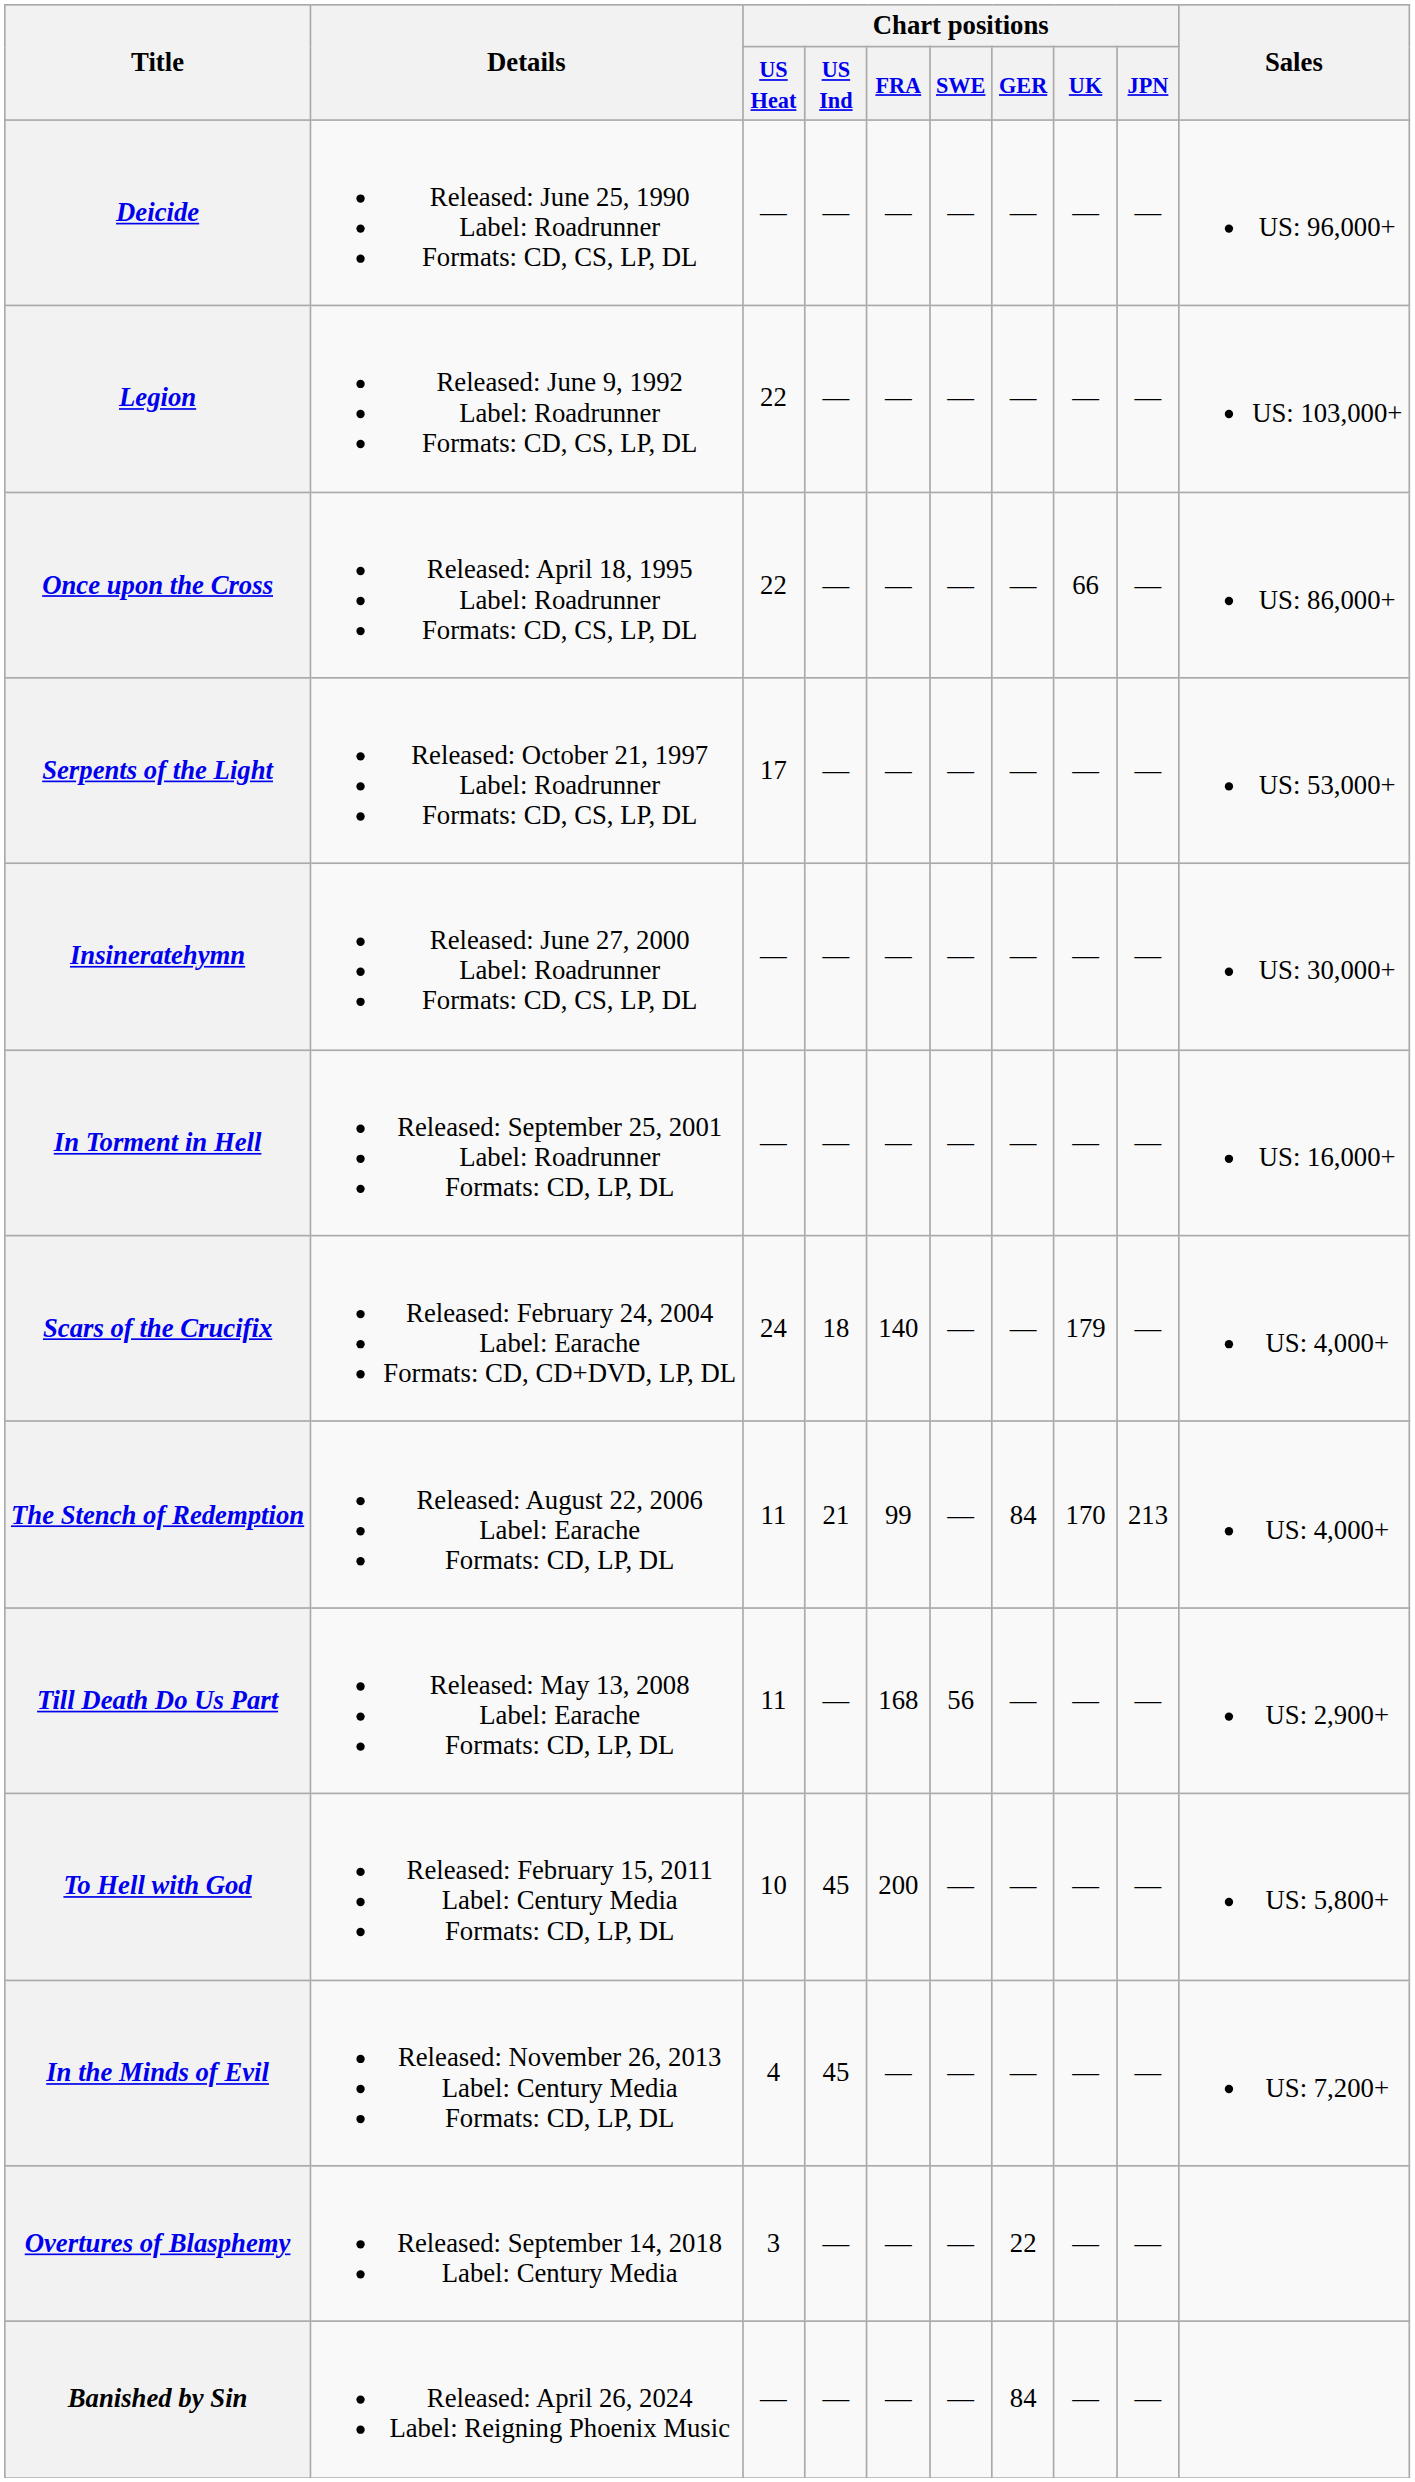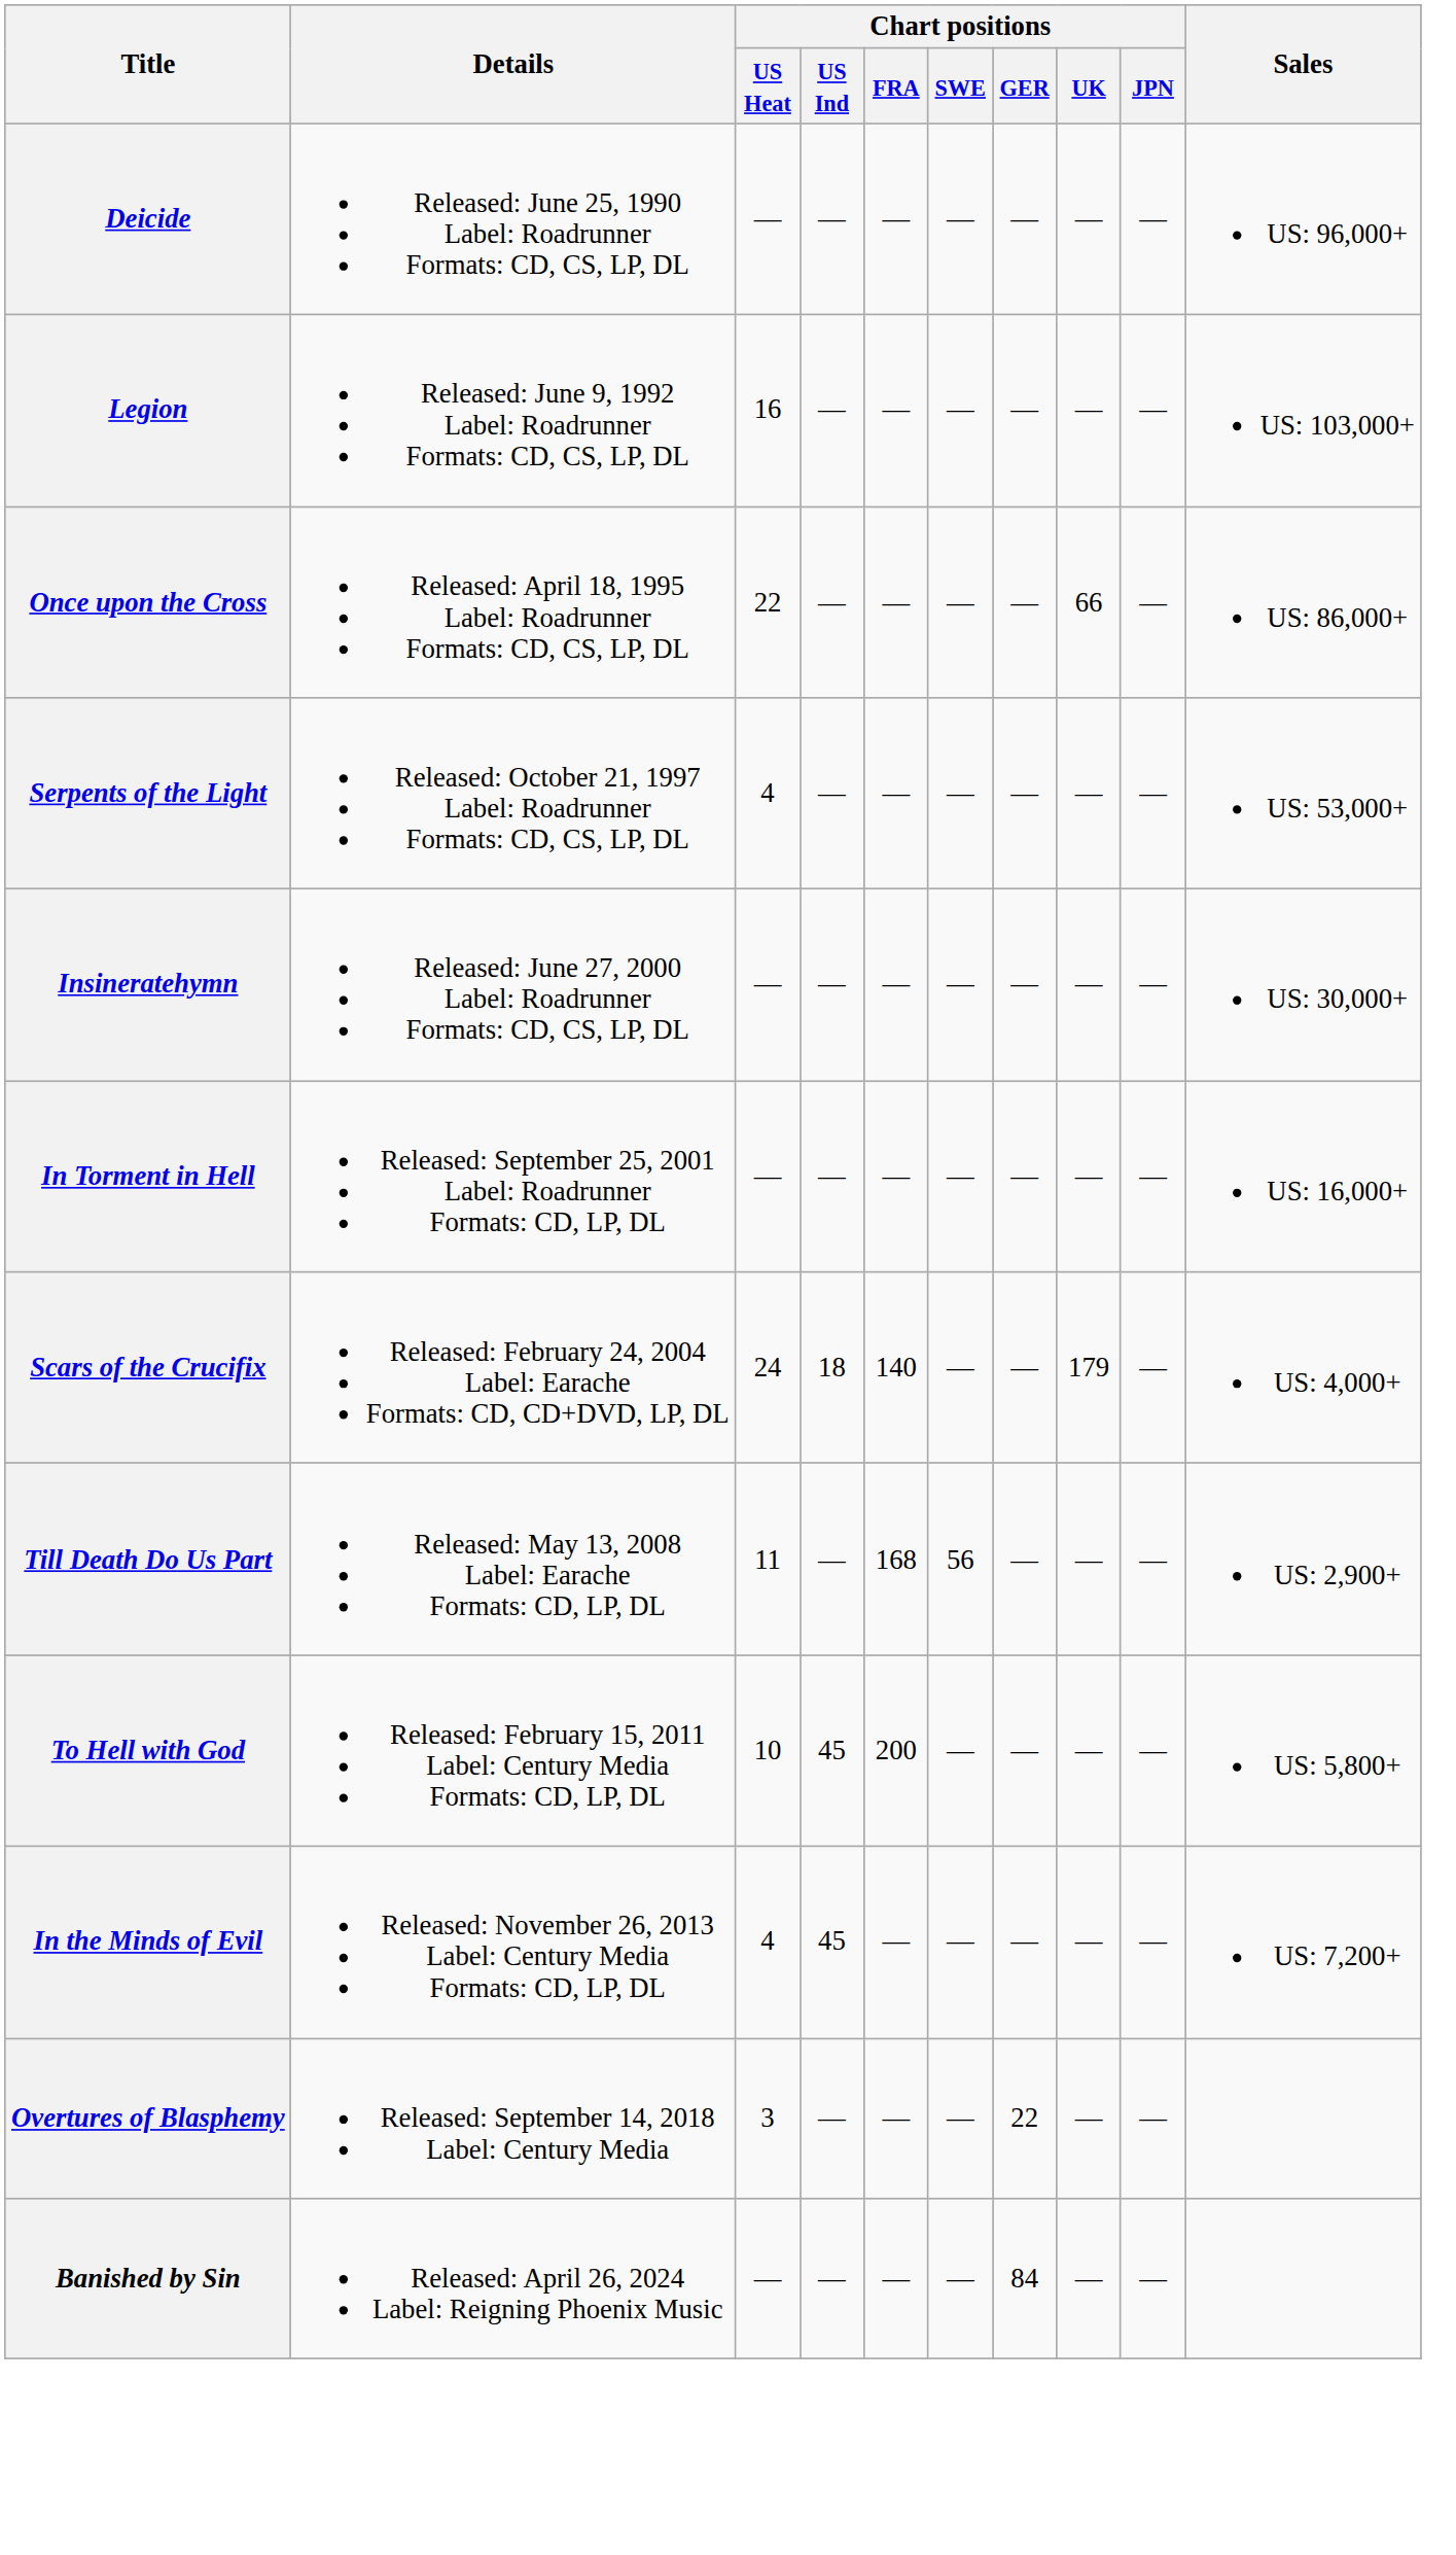Legion | Chart positions / US Heat: 22 -> 16
Serpents of the Light | Chart positions / US Heat: 17 -> 4
- row: The Stench of Redemption | Released: August 22, 2006 Label: Earache Formats: CD, LP, DL | 11 | 21 | 99 | — | 84 | 170 | 213 | US: 4,000+
